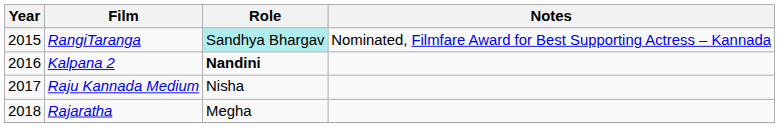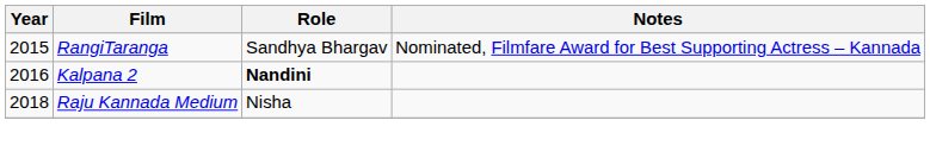RangiTaranga | Role: paleturquoise background -> no background
Raju Kannada Medium | Year: 2017 -> 2018
- row: 2018 | Rajaratha | Megha
